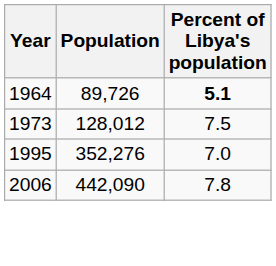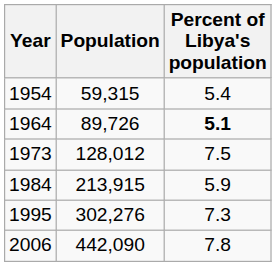+ row: 1954 | 59,315 | 5.4
+ row: 1984 | 213,915 | 5.9
1995 | Population: 352,276 -> 302,276
1995 | Percent of Libya's population: 7.0 -> 7.3
